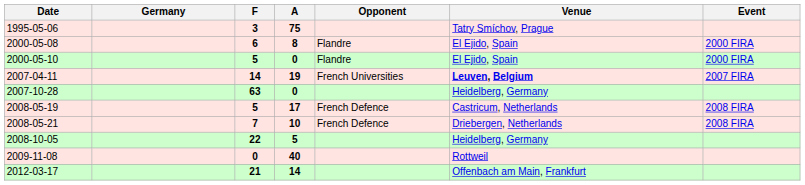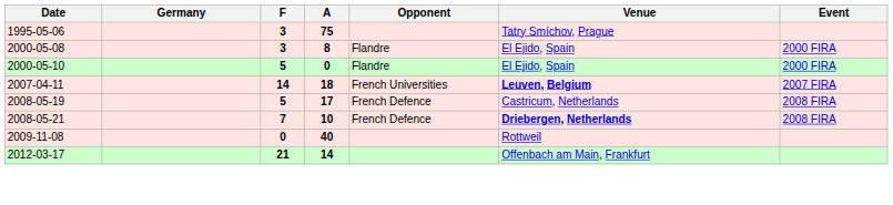2000-05-08 | F: 6 -> 3
2007-04-11 | A: 19 -> 18
- row: 2007-10-28 | 63 | 0 | Heidelberg, Germany
2008-05-21 | Venue: normal -> bold
- row: 2008-10-05 | 22 | 5 | Heidelberg, Germany
